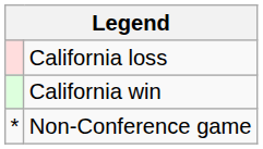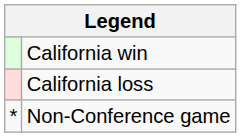rows swapped: California win <-> California loss
